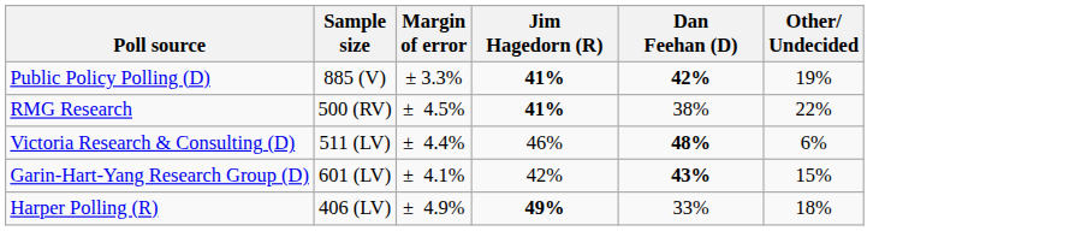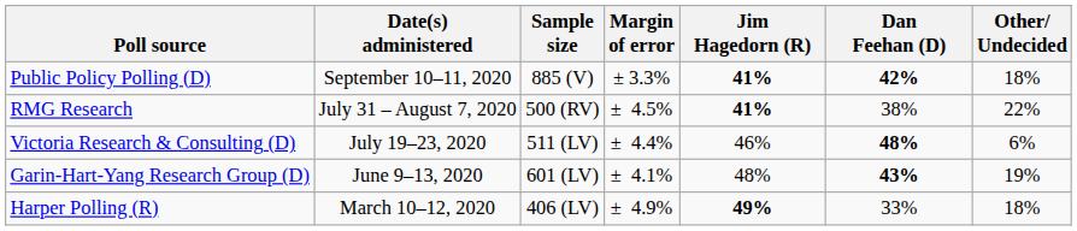+ column: Date(s) administered | September 10–11, 2020 | July 31 – August 7, 2020 | July 19–23, 2020 | June 9–13, 2020 | March 10–12, 2020
Public Policy Polling (D) | Other/ Undecided: 19% -> 18%
Garin-Hart-Yang Research Group (D) | Jim Hagedorn (R): 42% -> 48%
Garin-Hart-Yang Research Group (D) | Other/ Undecided: 15% -> 19%
